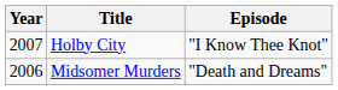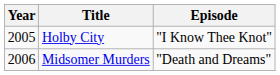Holby City | Year: 2007 -> 2005
